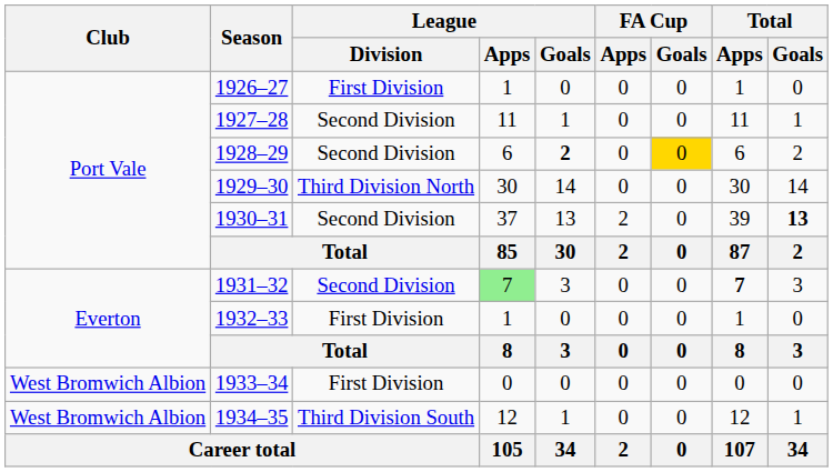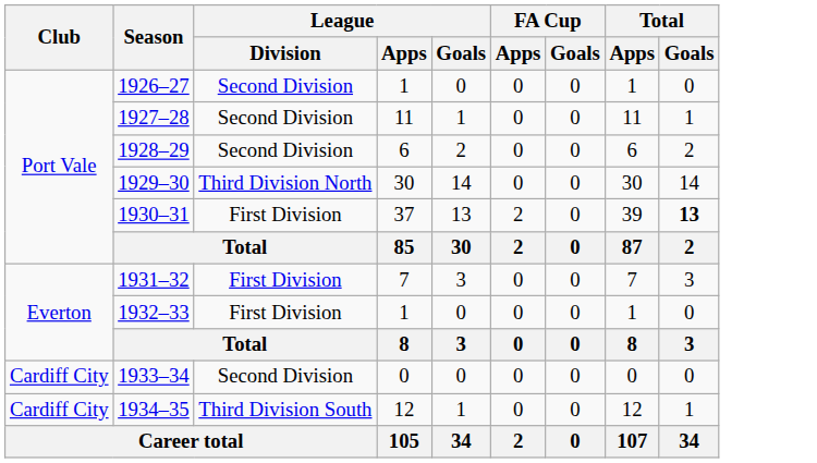1926–27 | League / Division: First Division -> Second Division
1928–29 | League / Goals: bold -> normal
1928–29 | FA Cup / Goals: gold background -> no background
1930–31 | League / Division: Second Division -> First Division
1931–32 | League / Division: Second Division -> First Division
1931–32 | League / Apps: lightgreen background -> no background
1931–32 | Total / Apps: bold -> normal
1933–34 | Club: West Bromwich Albion -> Cardiff City
1933–34 | League / Division: First Division -> Second Division
1934–35 | Club: West Bromwich Albion -> Cardiff City
